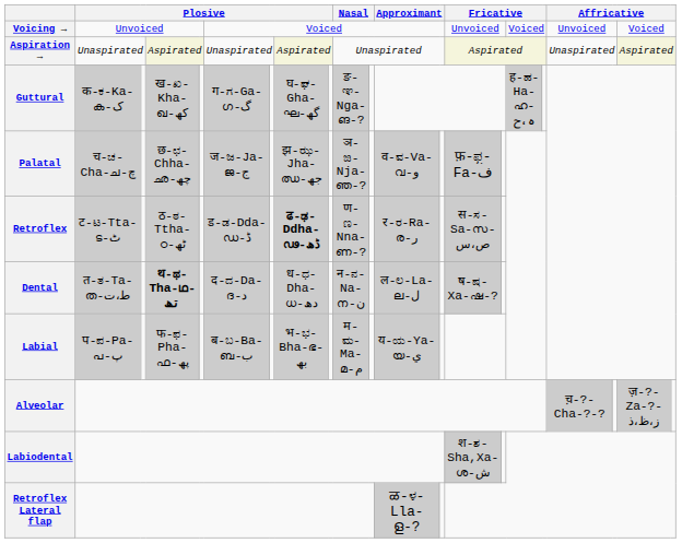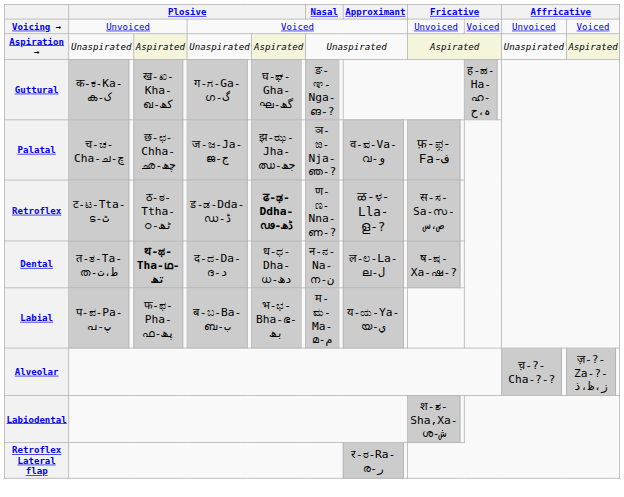Retroflex | column 12: र-ರ-Ra-ര-ر -> ळ-ಳ-Lla-ള-?
Retroflex Lateral flap | column 12: ळ-ಳ-Lla-ള-? -> र-ರ-Ra-ര-ر
